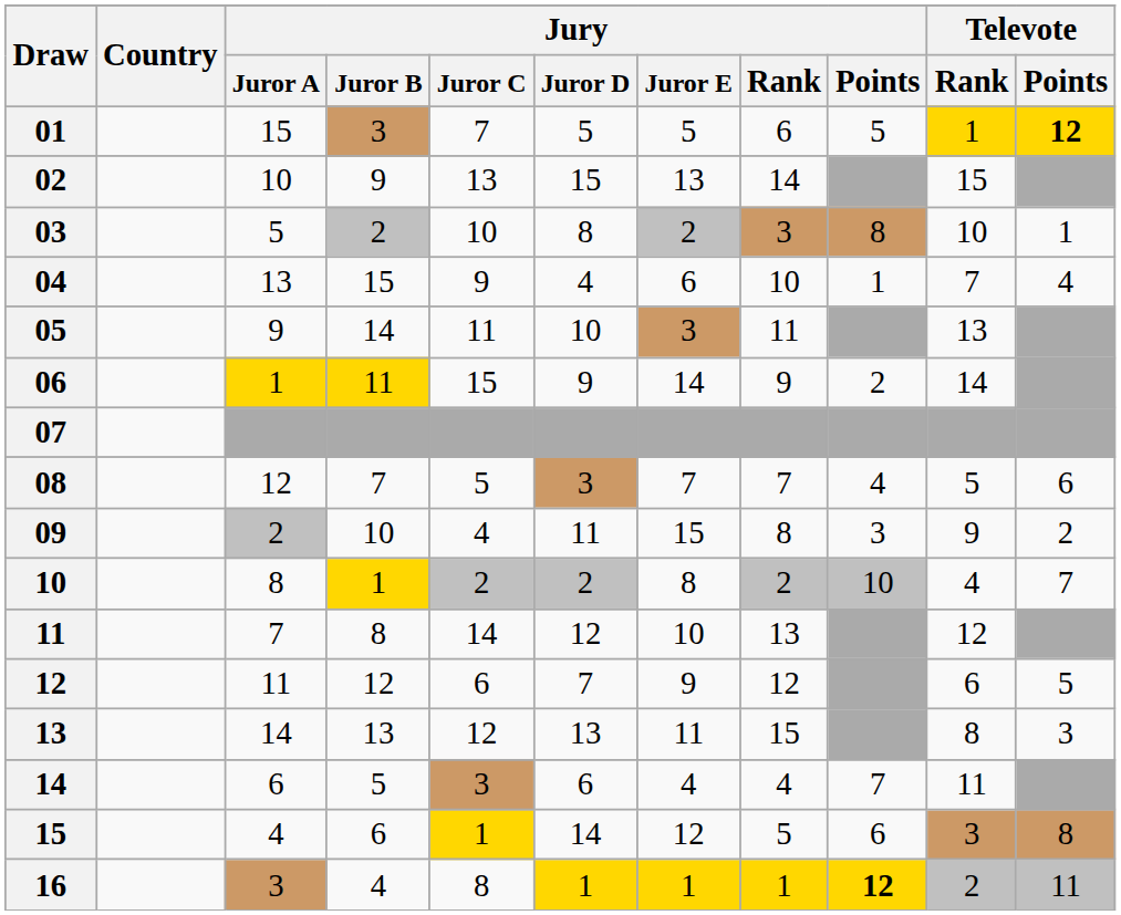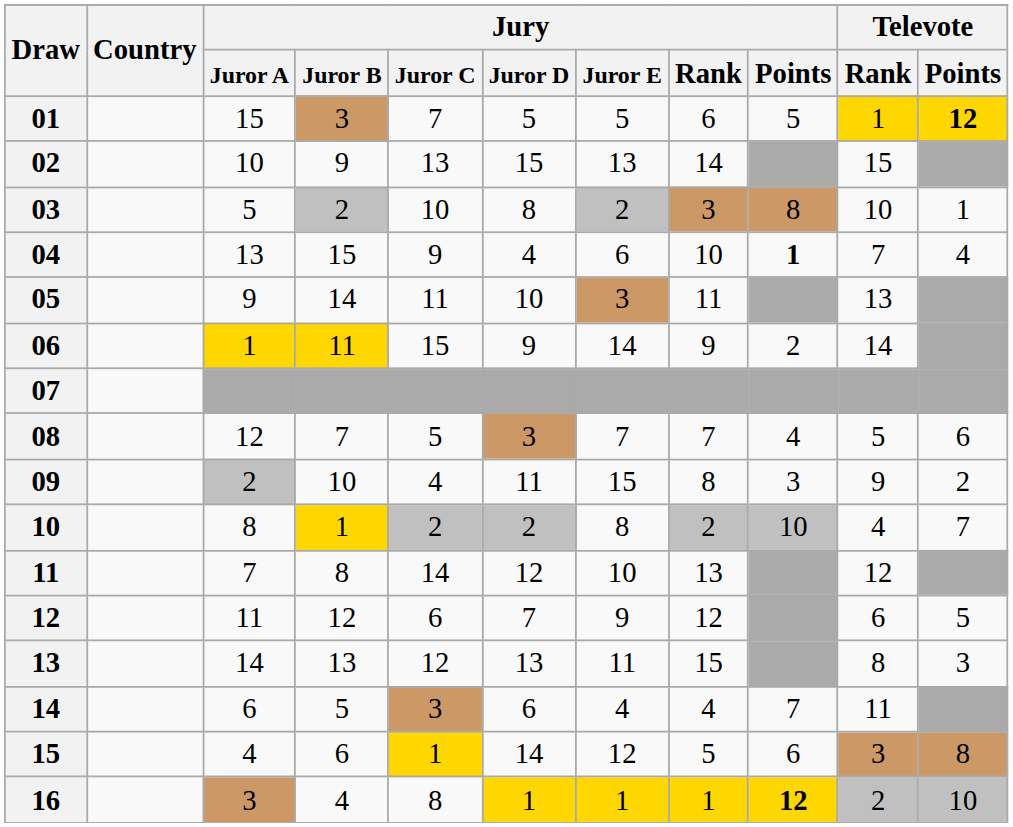04 | Jury / Points: normal -> bold
16 | Televote / Points: 11 -> 10
